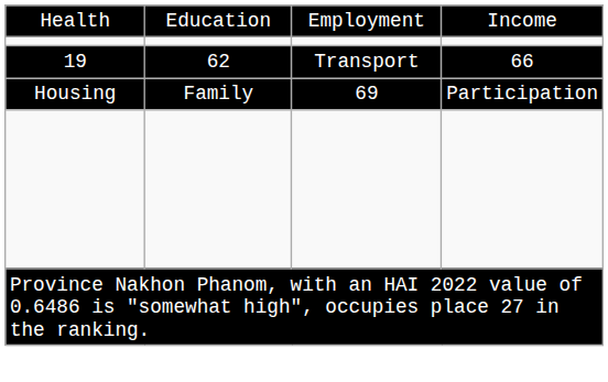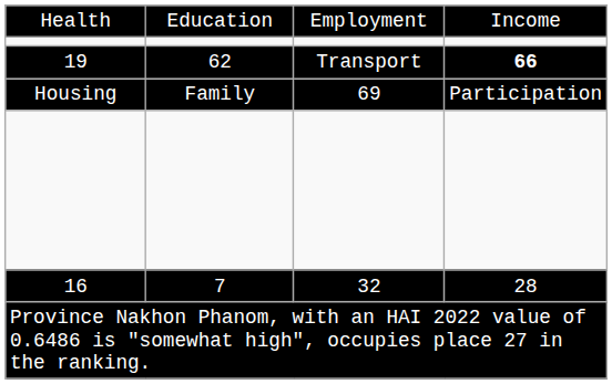19 | column 4: normal -> bold
+ row: 16 | 7 | 32 | 28
